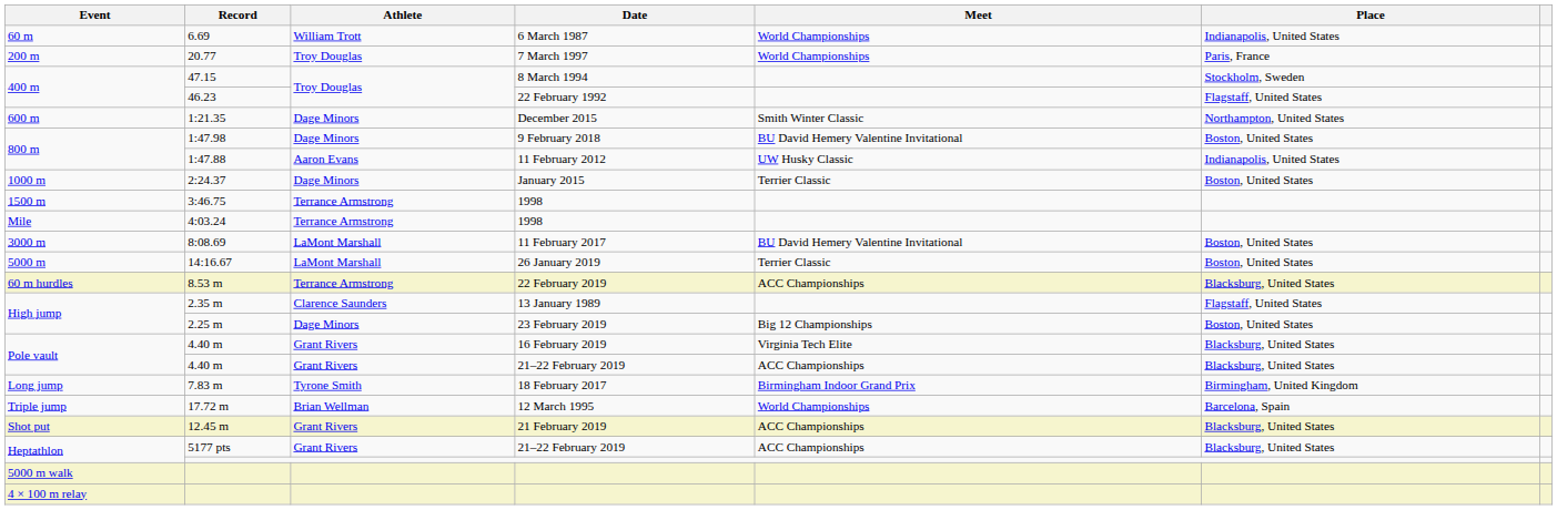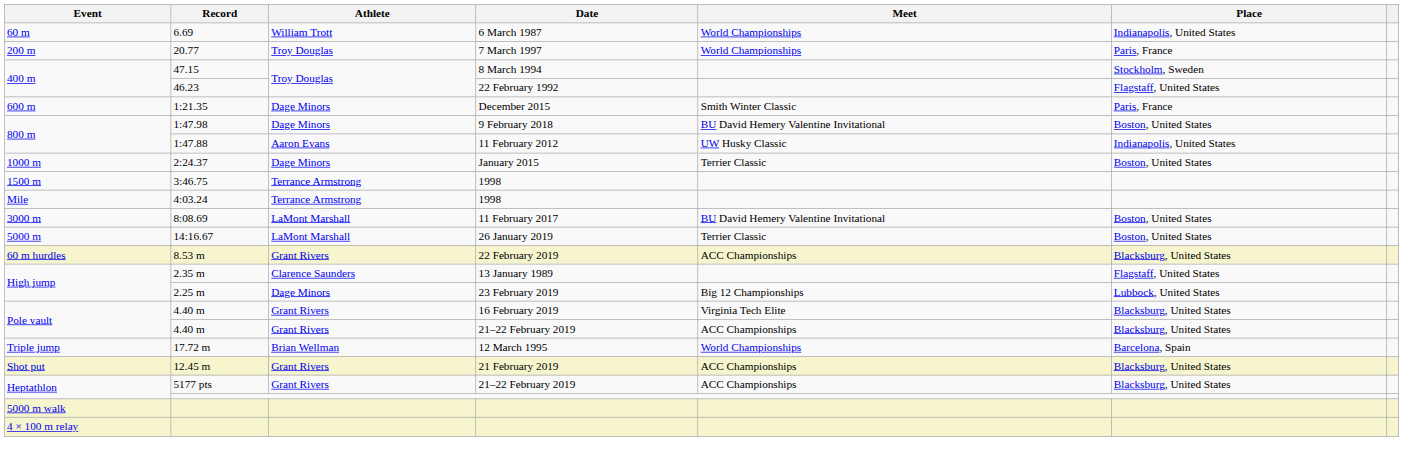1:21.35 | Place: Northampton, United States -> Paris, France
8.53 m | Athlete: Terrance Armstrong -> Grant Rivers
2.25 m | Place: Boston, United States -> Lubbock, United States
- row: Long jump | 7.83 m | Tyrone Smith | 18 February 2017 | Birmingham Indoor Grand Prix | Birmingham, United Kingdom
